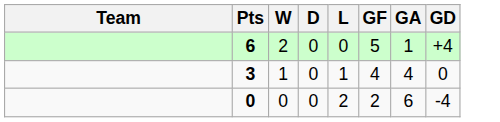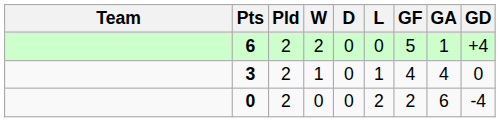+ column: Pld | 2 | 2 | 2
